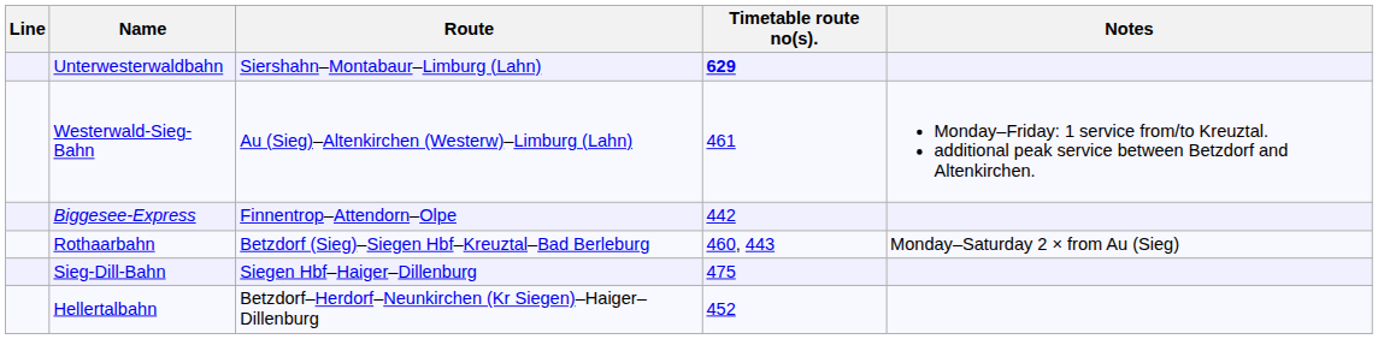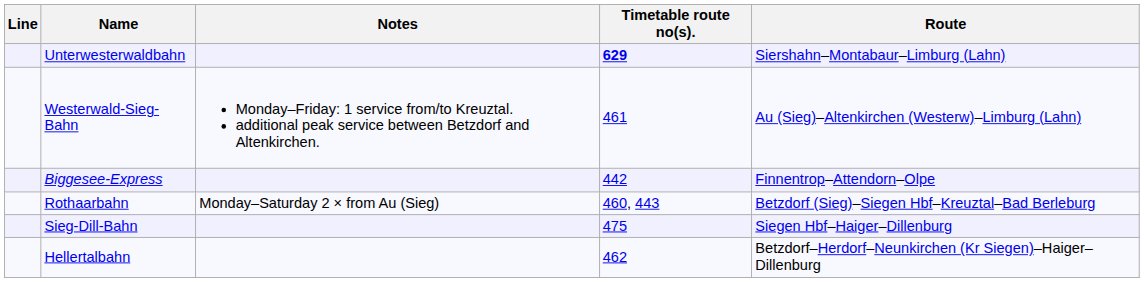columns swapped: Route <-> Notes
Hellertalbahn | Timetable route no(s).: 452 -> 462
